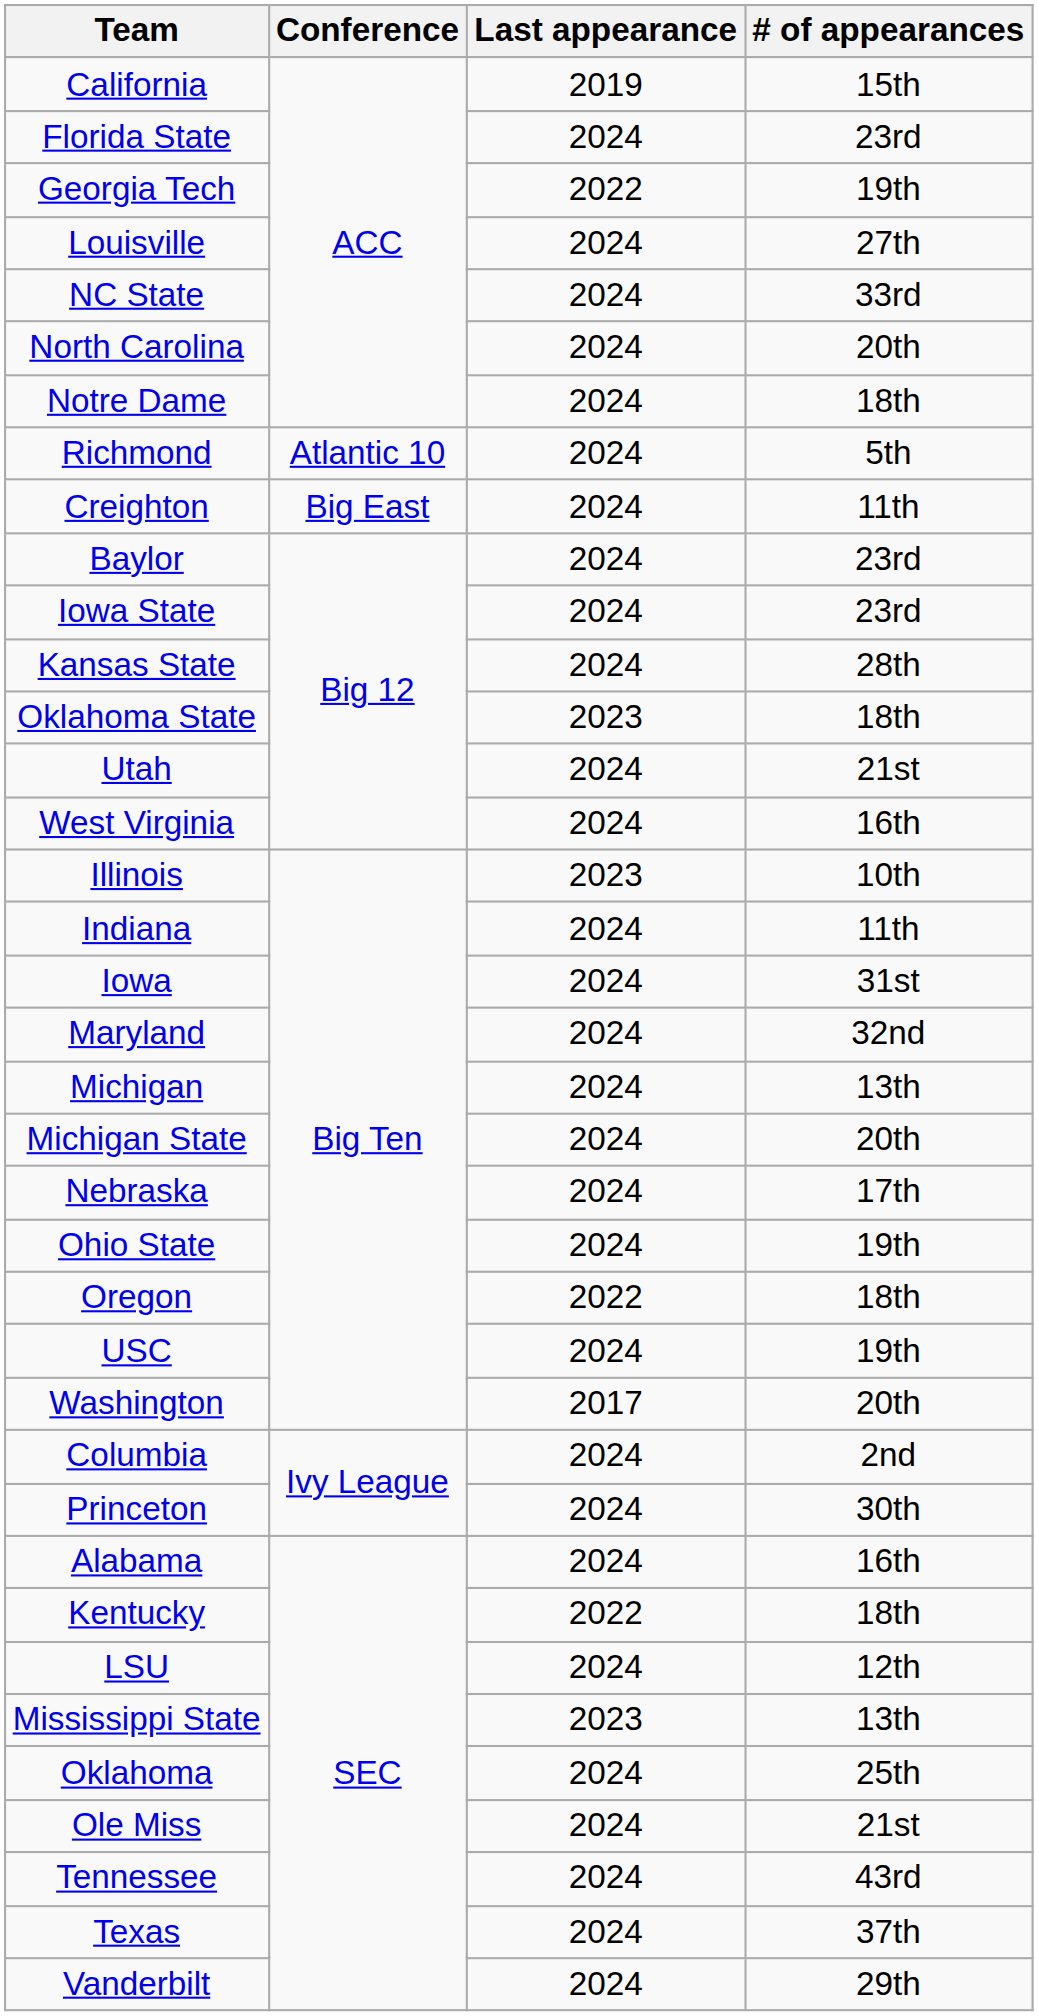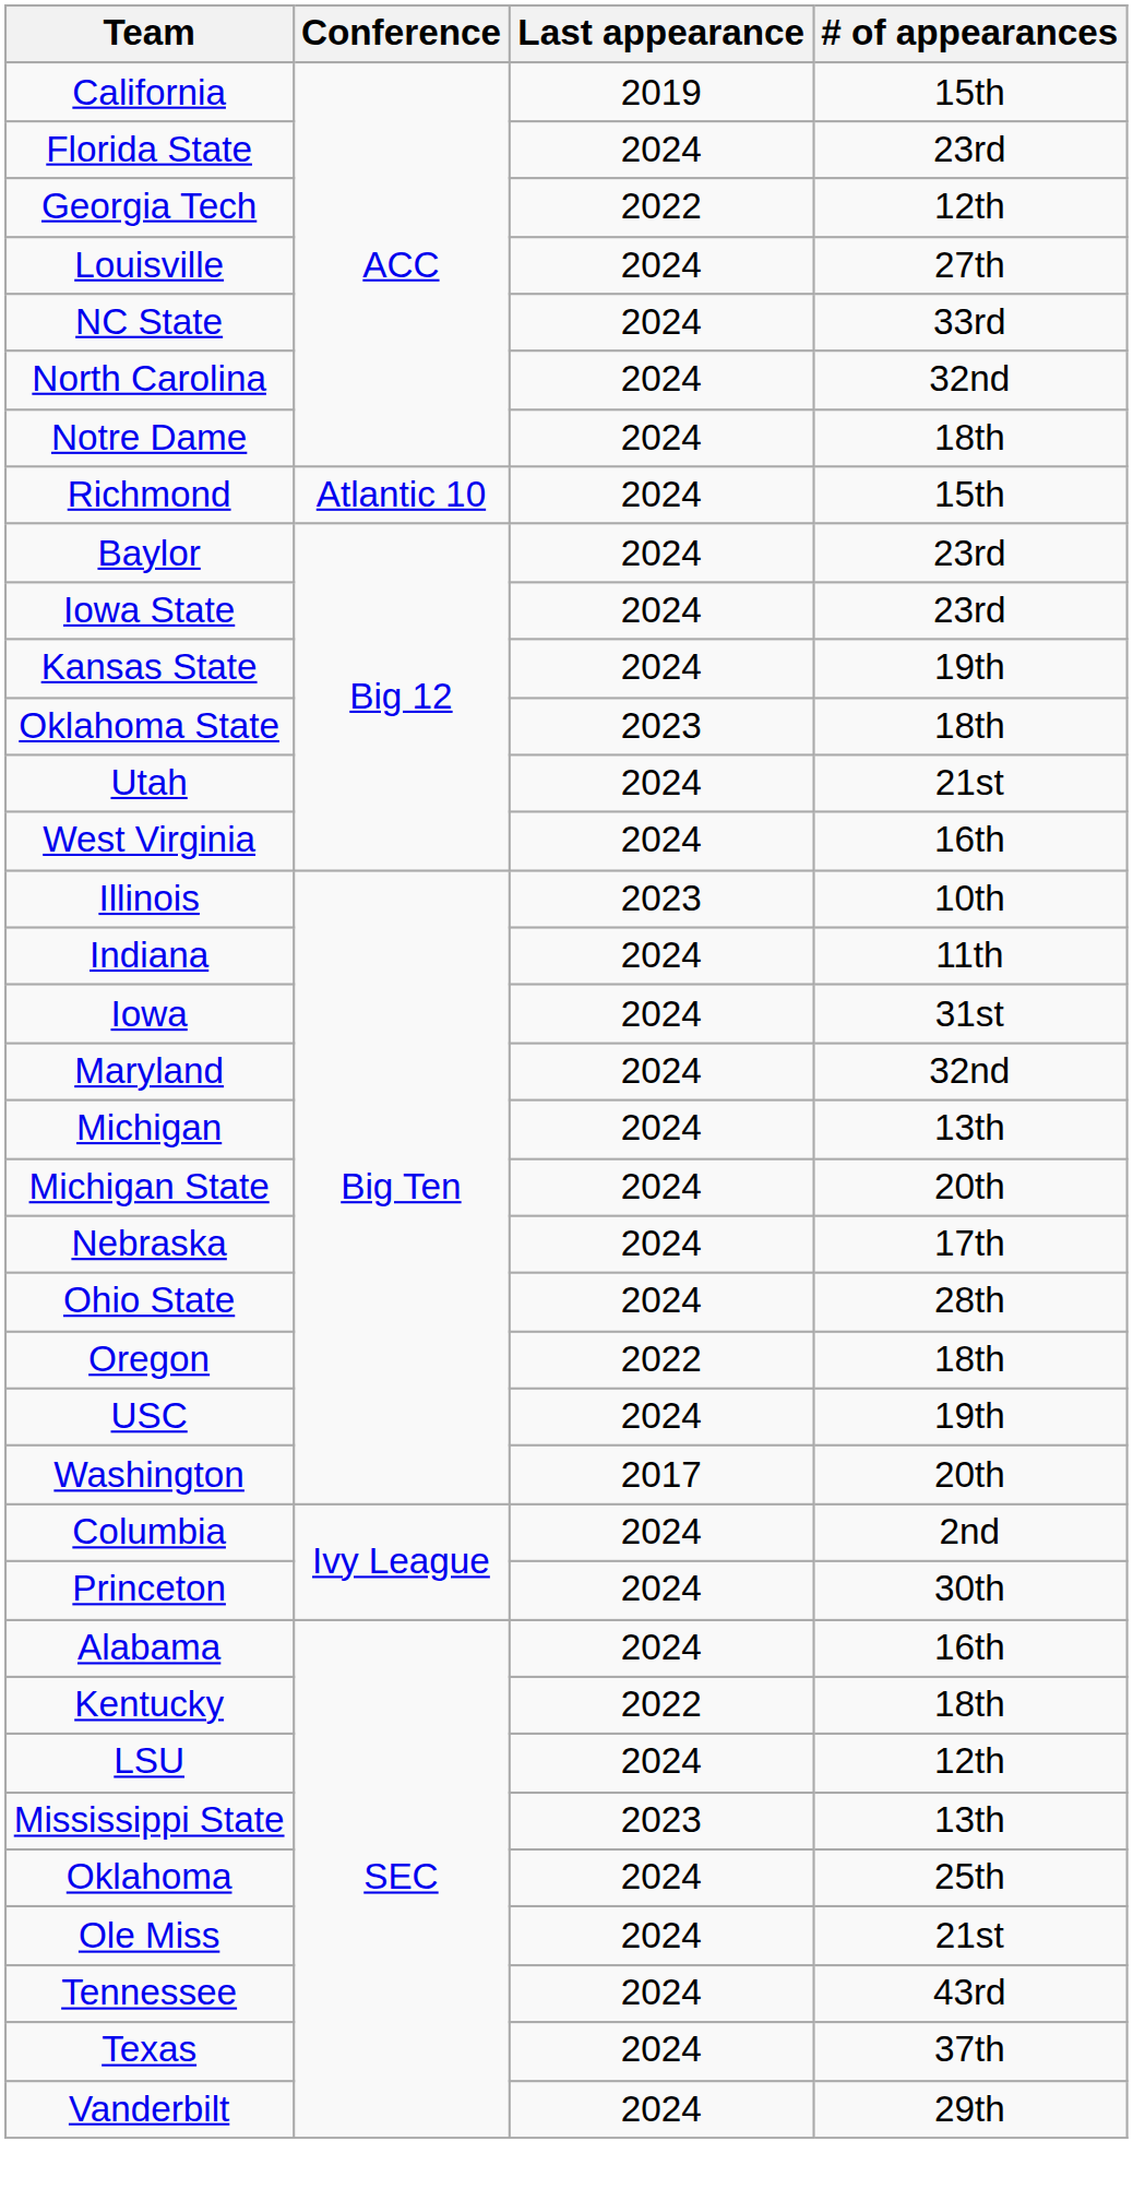Georgia Tech | # of appearances: 19th -> 12th
North Carolina | # of appearances: 20th -> 32nd
Richmond | # of appearances: 5th -> 15th
- row: Creighton | Big East | 2024 | 11th
Kansas State | # of appearances: 28th -> 19th
Ohio State | # of appearances: 19th -> 28th
